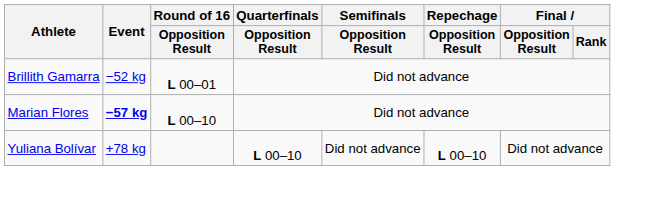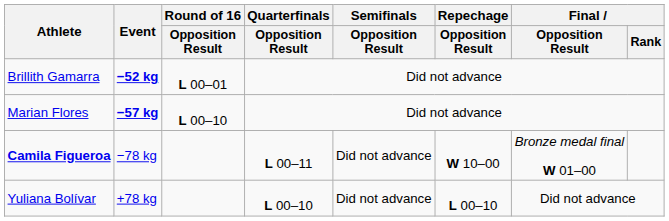Brillith Gamarra | Event: normal -> bold
+ row: Camila Figueroa | −78 kg | L 00–11 | Did not advance | W 10–00 | Bronze medal final W 01–00
